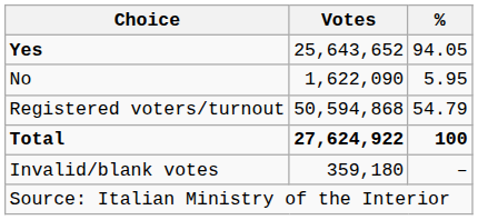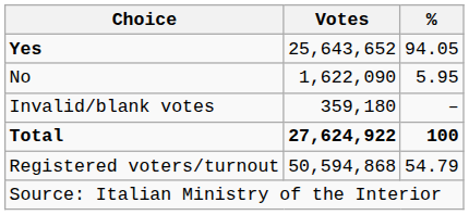rows swapped: Invalid/blank votes <-> Registered voters/turnout
